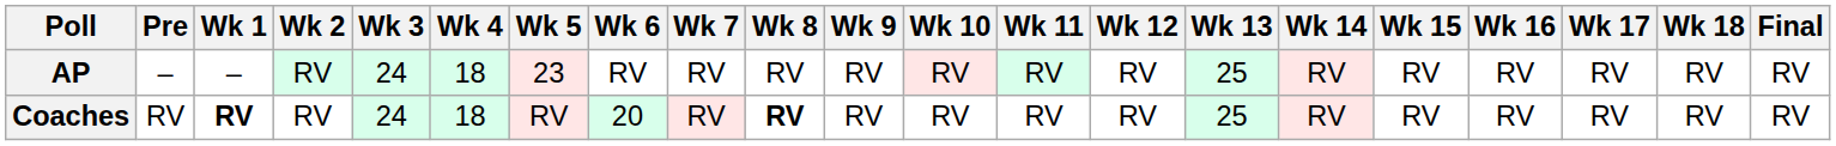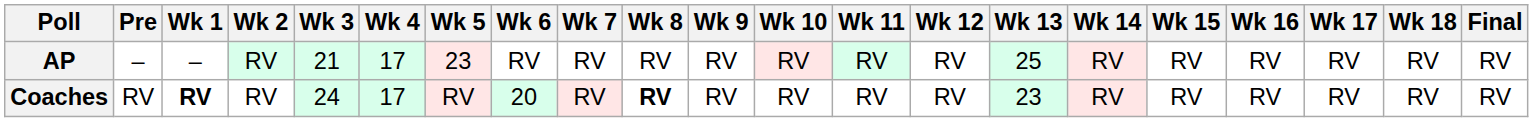AP | Wk 3: 24 -> 21
AP | Wk 4: 18 -> 17
Coaches | Wk 4: 18 -> 17
Coaches | Wk 13: 25 -> 23
